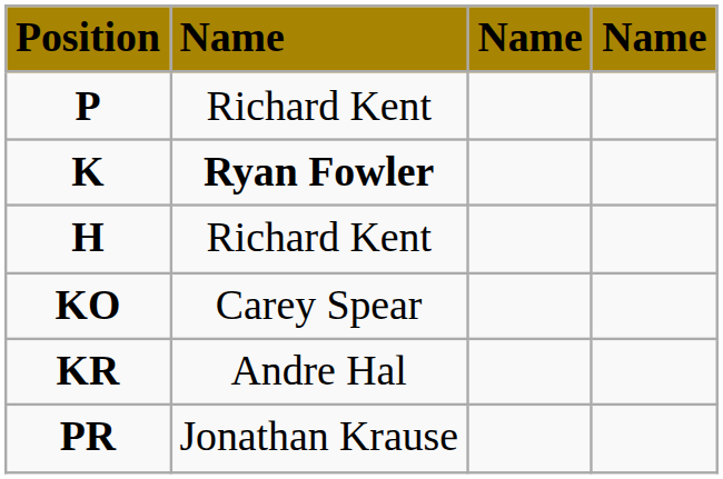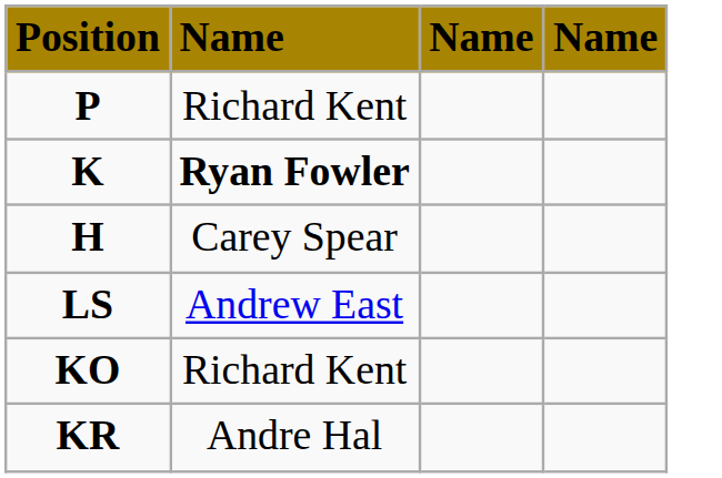H | column 2: Richard Kent -> Carey Spear
+ row: LS | Andrew East
KO | column 2: Carey Spear -> Richard Kent
- row: PR | Jonathan Krause
